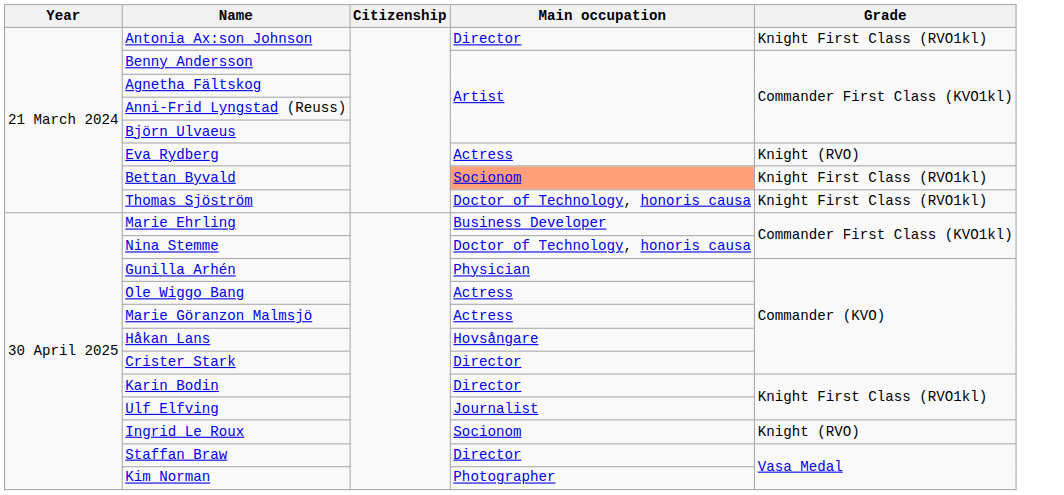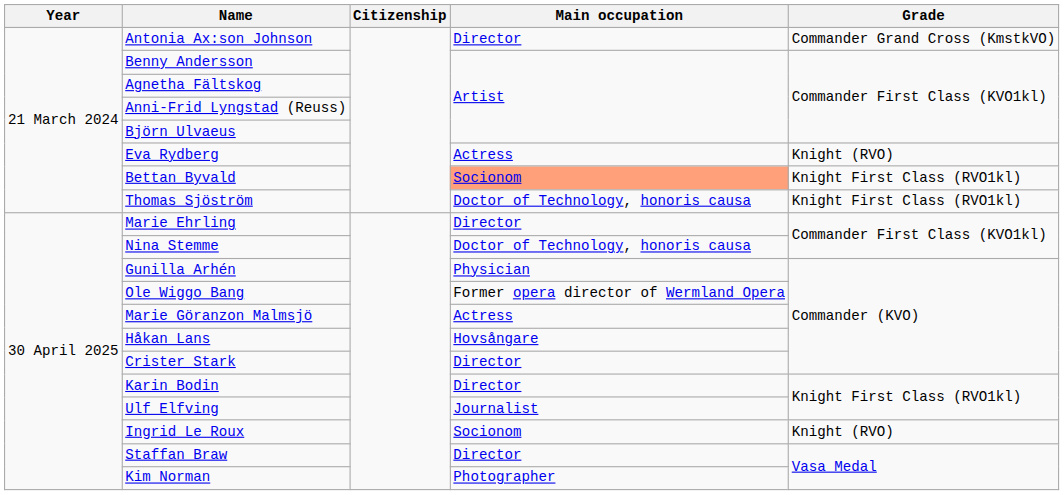Antonia Ax:son Johnson | Grade: Knight First Class (RVO1kl) -> Commander Grand Cross (KmstkVO)
Marie Ehrling | Main occupation: Business Developer -> Director
Ole Wiggo Bang | Main occupation: Actress -> Former opera director of Wermland Opera
